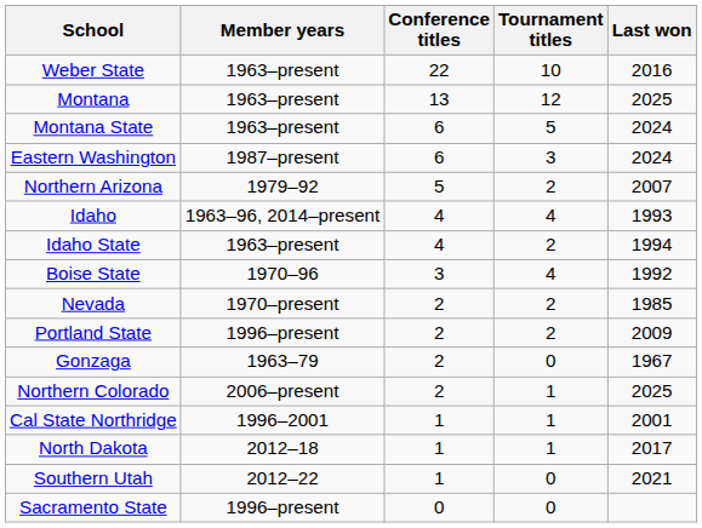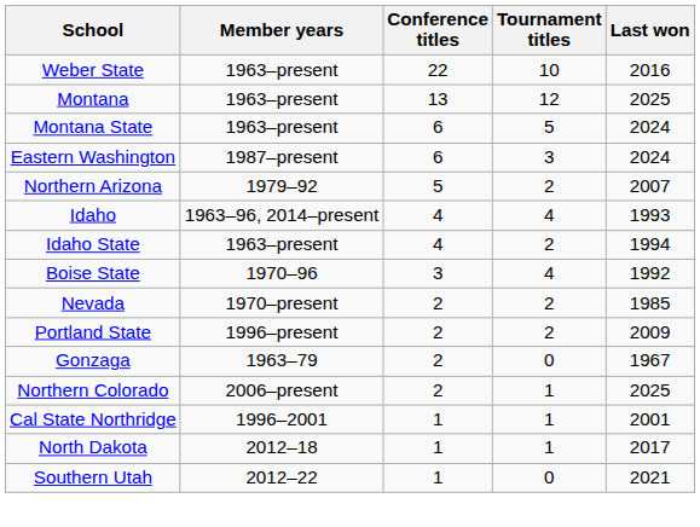- row: Sacramento State | 1996–present | 0 | 0
